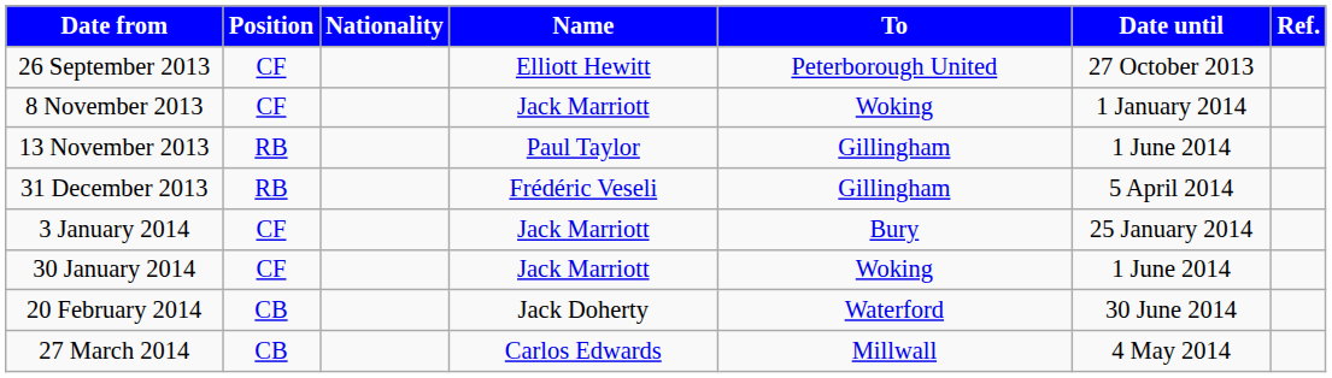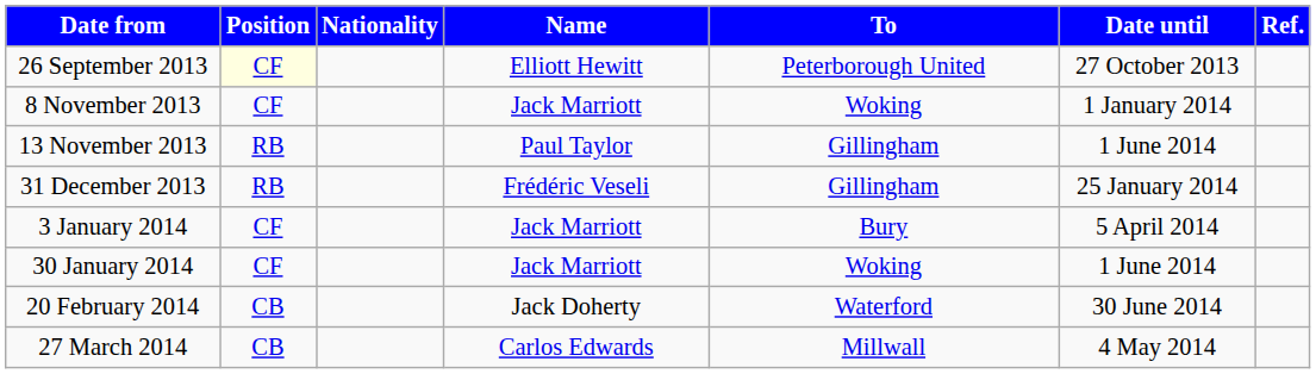26 September 2013 | Position: no background -> lightyellow background
31 December 2013 | Date until: 5 April 2014 -> 25 January 2014
3 January 2014 | Date until: 25 January 2014 -> 5 April 2014
